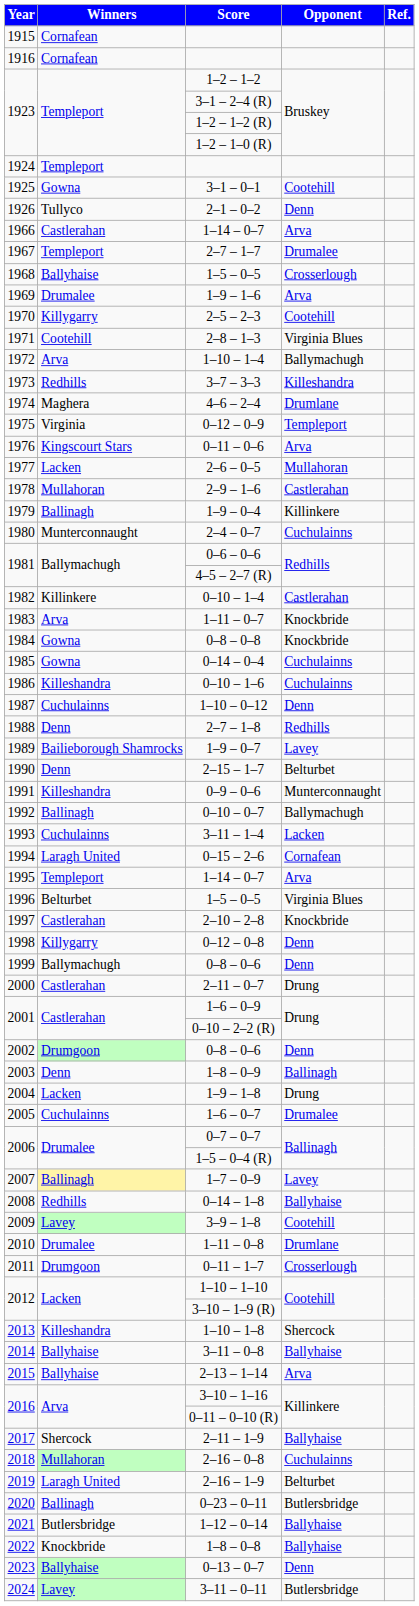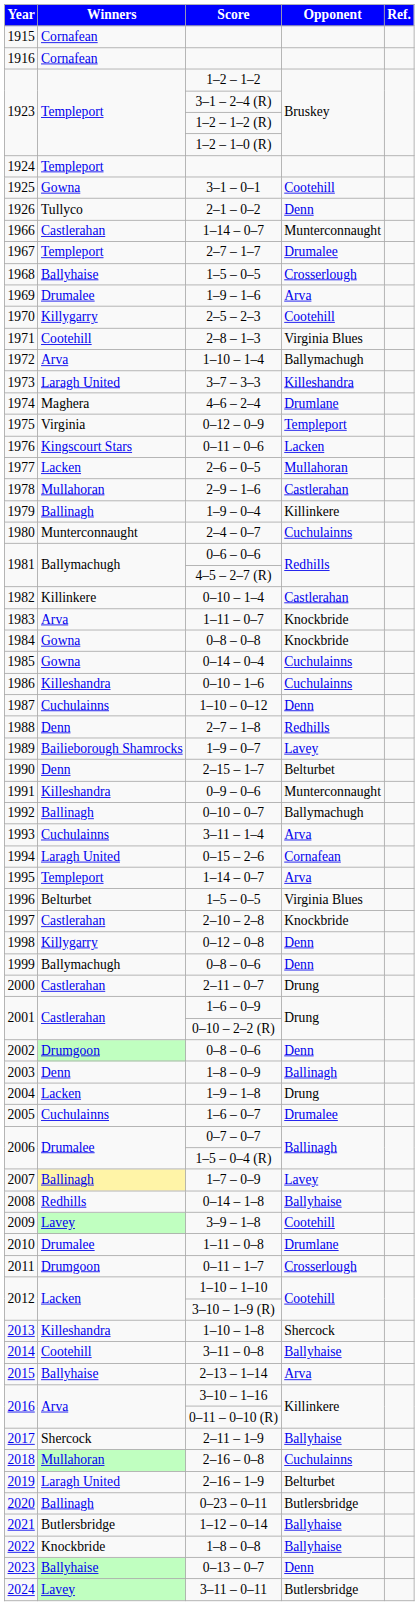1966 / 1–14 – 0–7 | Opponent: Arva -> Munterconnaught
3–7 – 3–3 | Winners: Redhills -> Laragh United
0–11 – 0–6 | Opponent: Arva -> Lacken
3–11 – 1–4 | Opponent: Lacken -> Arva
3–11 – 0–8 | Winners: Ballyhaise -> Cootehill
